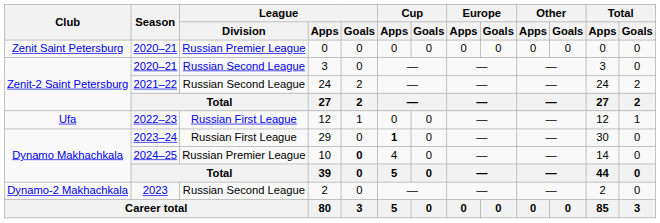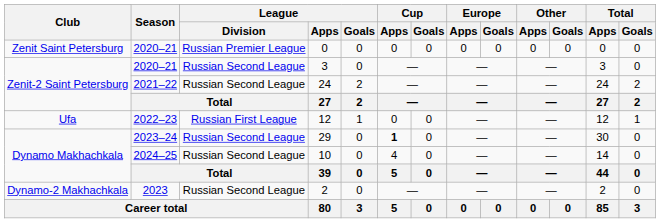29 | League / Division: Russian First League -> Russian Second League
10 | League / Division: Russian Premier League -> Russian Second League
10 | League / Goals: bold -> normal
